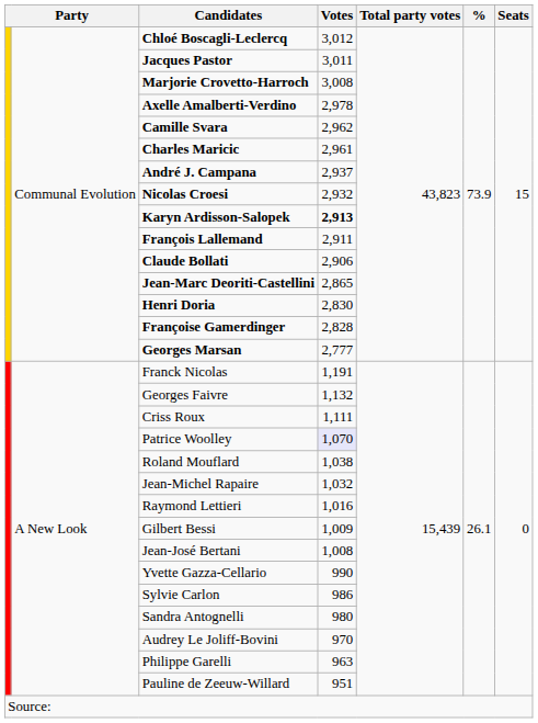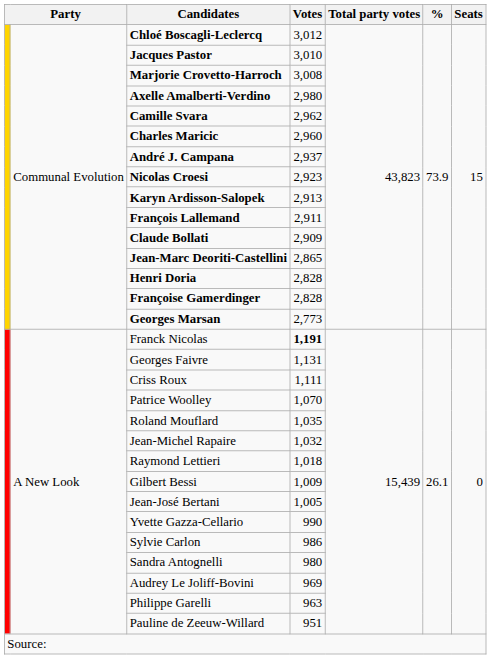Jacques Pastor | Votes: 3,011 -> 3,010
Axelle Amalberti-Verdino | Votes: 2,978 -> 2,980
Charles Maricic | Votes: 2,961 -> 2,960
Nicolas Croesi | Votes: 2,932 -> 2,923
Karyn Ardisson-Salopek | Votes: bold -> normal
Claude Bollati | Votes: 2,906 -> 2,909
Henri Doria | Votes: 2,830 -> 2,828
Georges Marsan | Votes: 2,777 -> 2,773
Franck Nicolas | Votes: normal -> bold
Georges Faivre | Votes: 1,132 -> 1,131
Patrice Woolley | Votes: lavender background -> no background
Roland Mouflard | Votes: 1,038 -> 1,035
Raymond Lettieri | Votes: 1,016 -> 1,018
Jean-José Bertani | Votes: 1,008 -> 1,005
Audrey Le Joliff-Bovini | Votes: 970 -> 969
